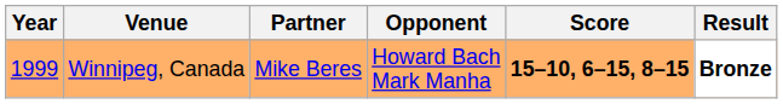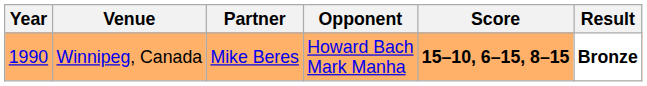Winnipeg, Canada | Year: 1999 -> 1990
